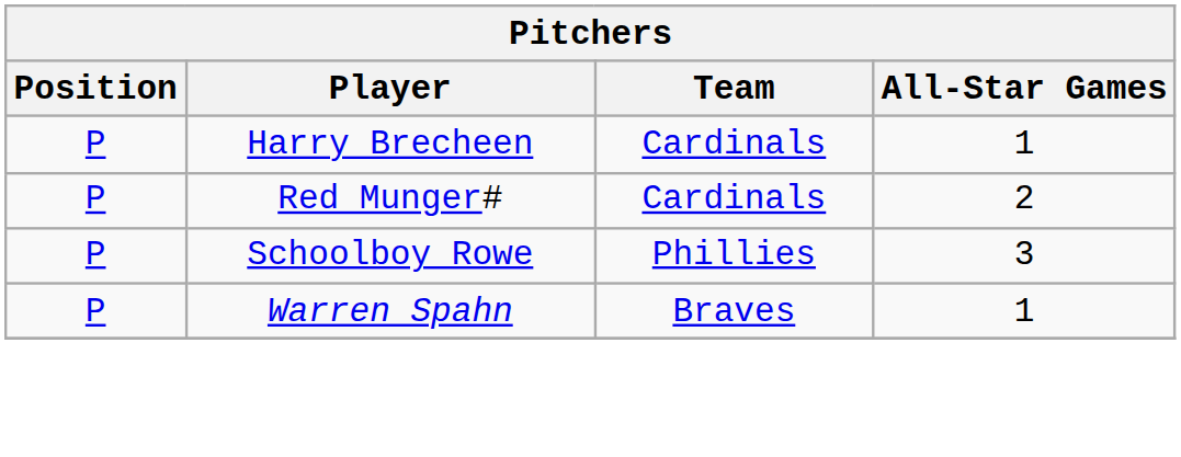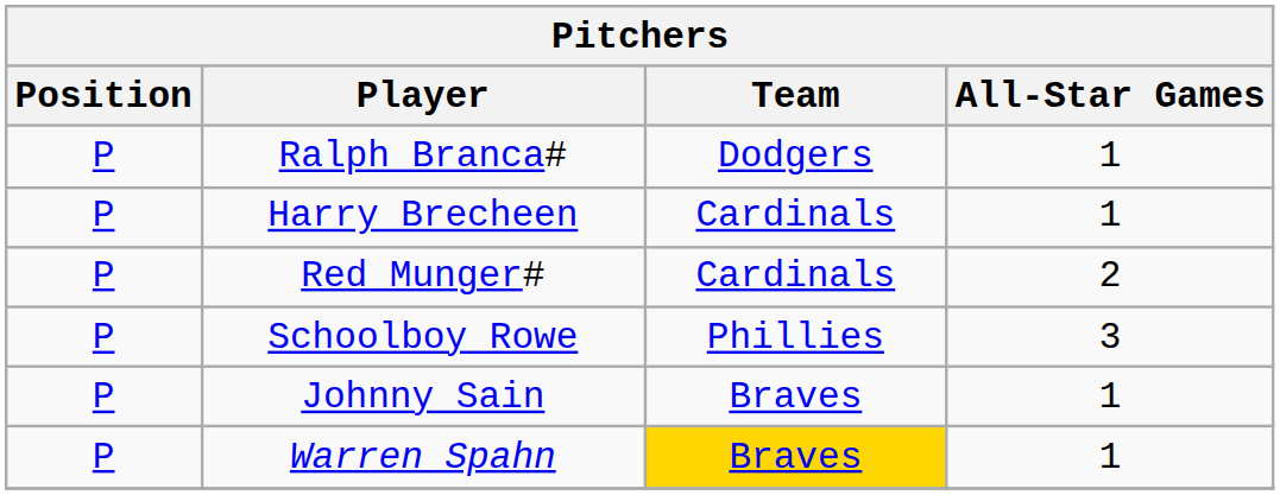+ row: P | Ralph Branca# | Dodgers | 1
+ row: P | Johnny Sain | Braves | 1
Warren Spahn | Team: no background -> gold background
